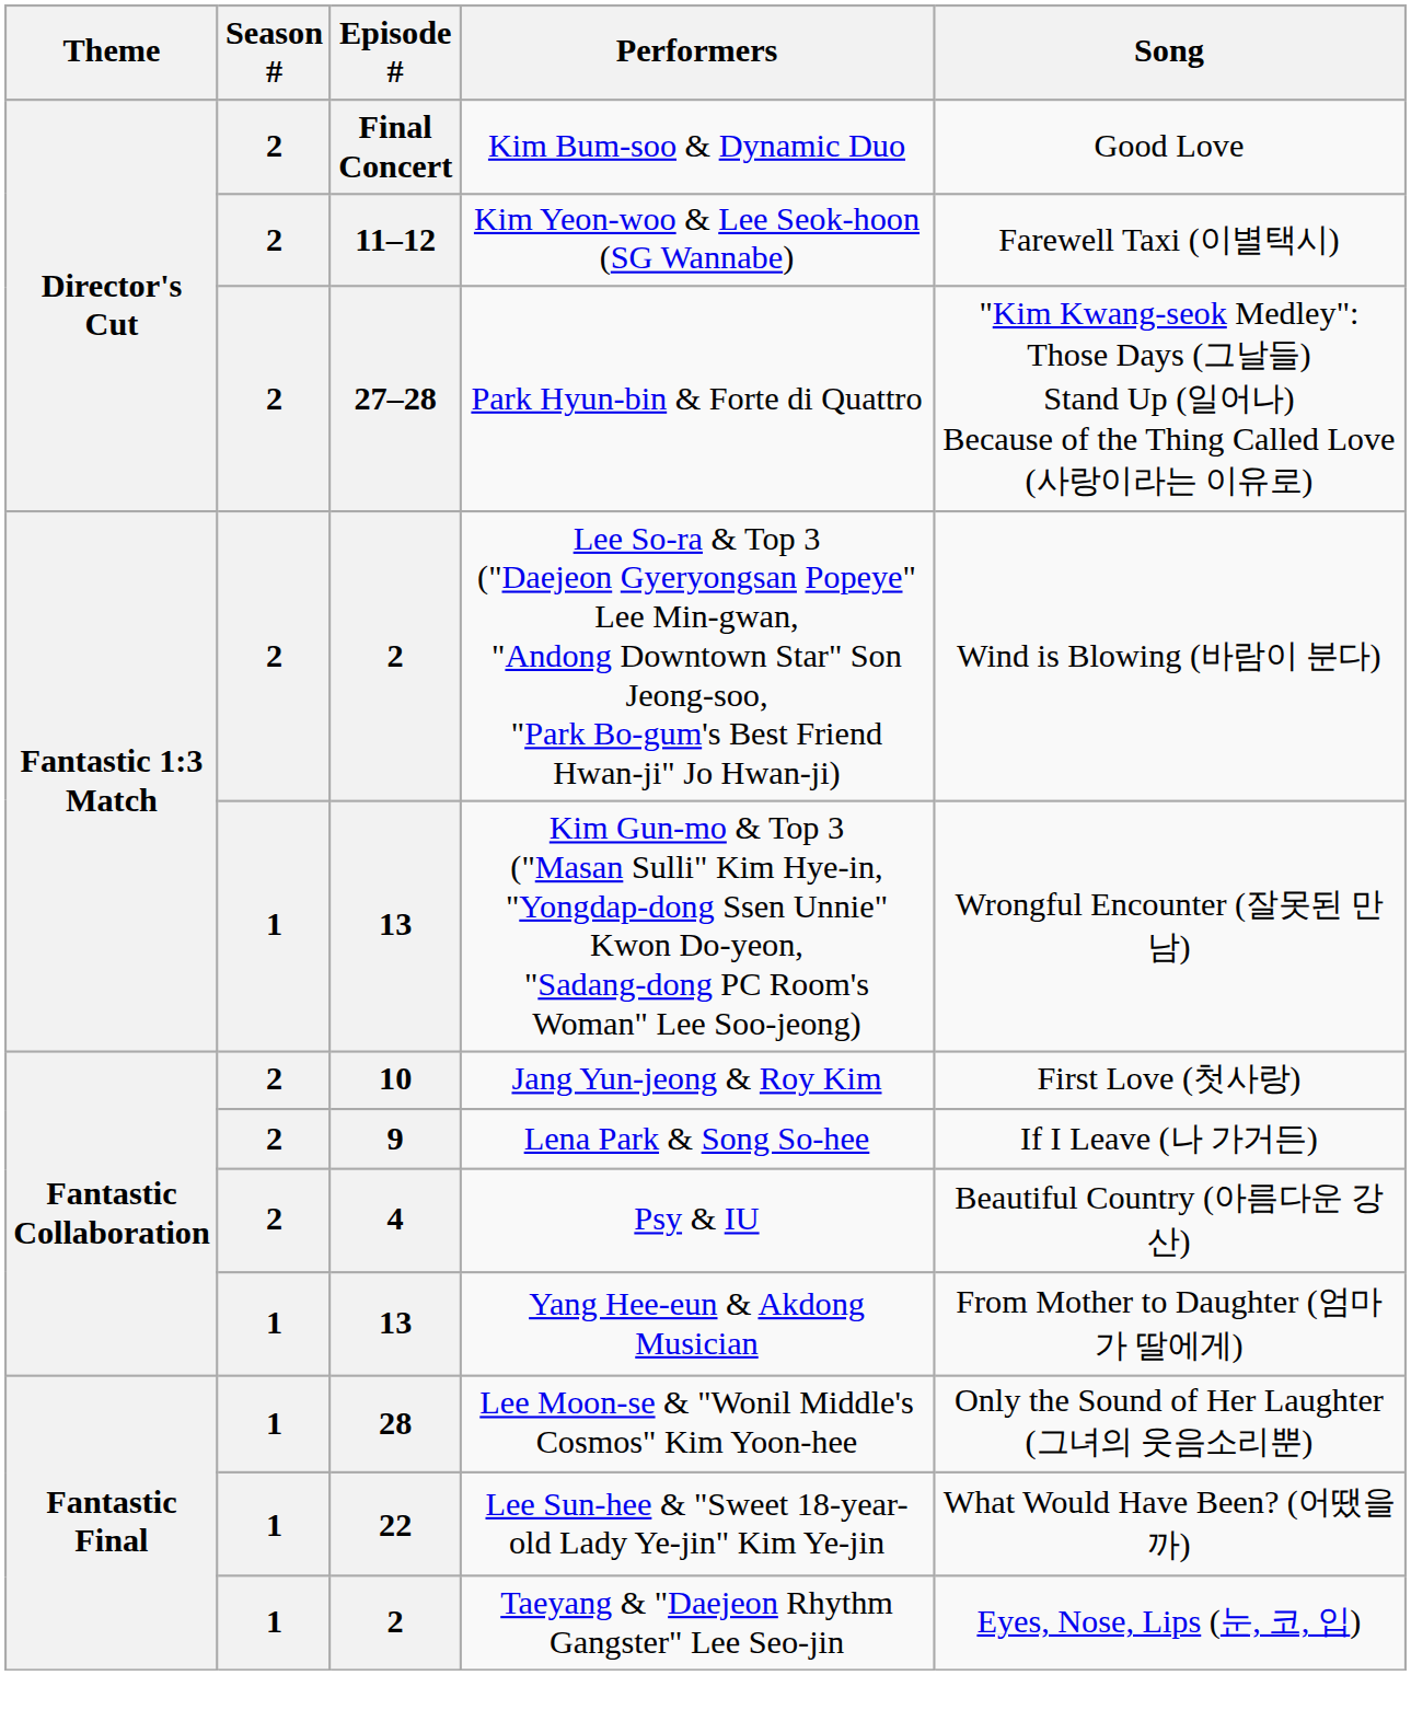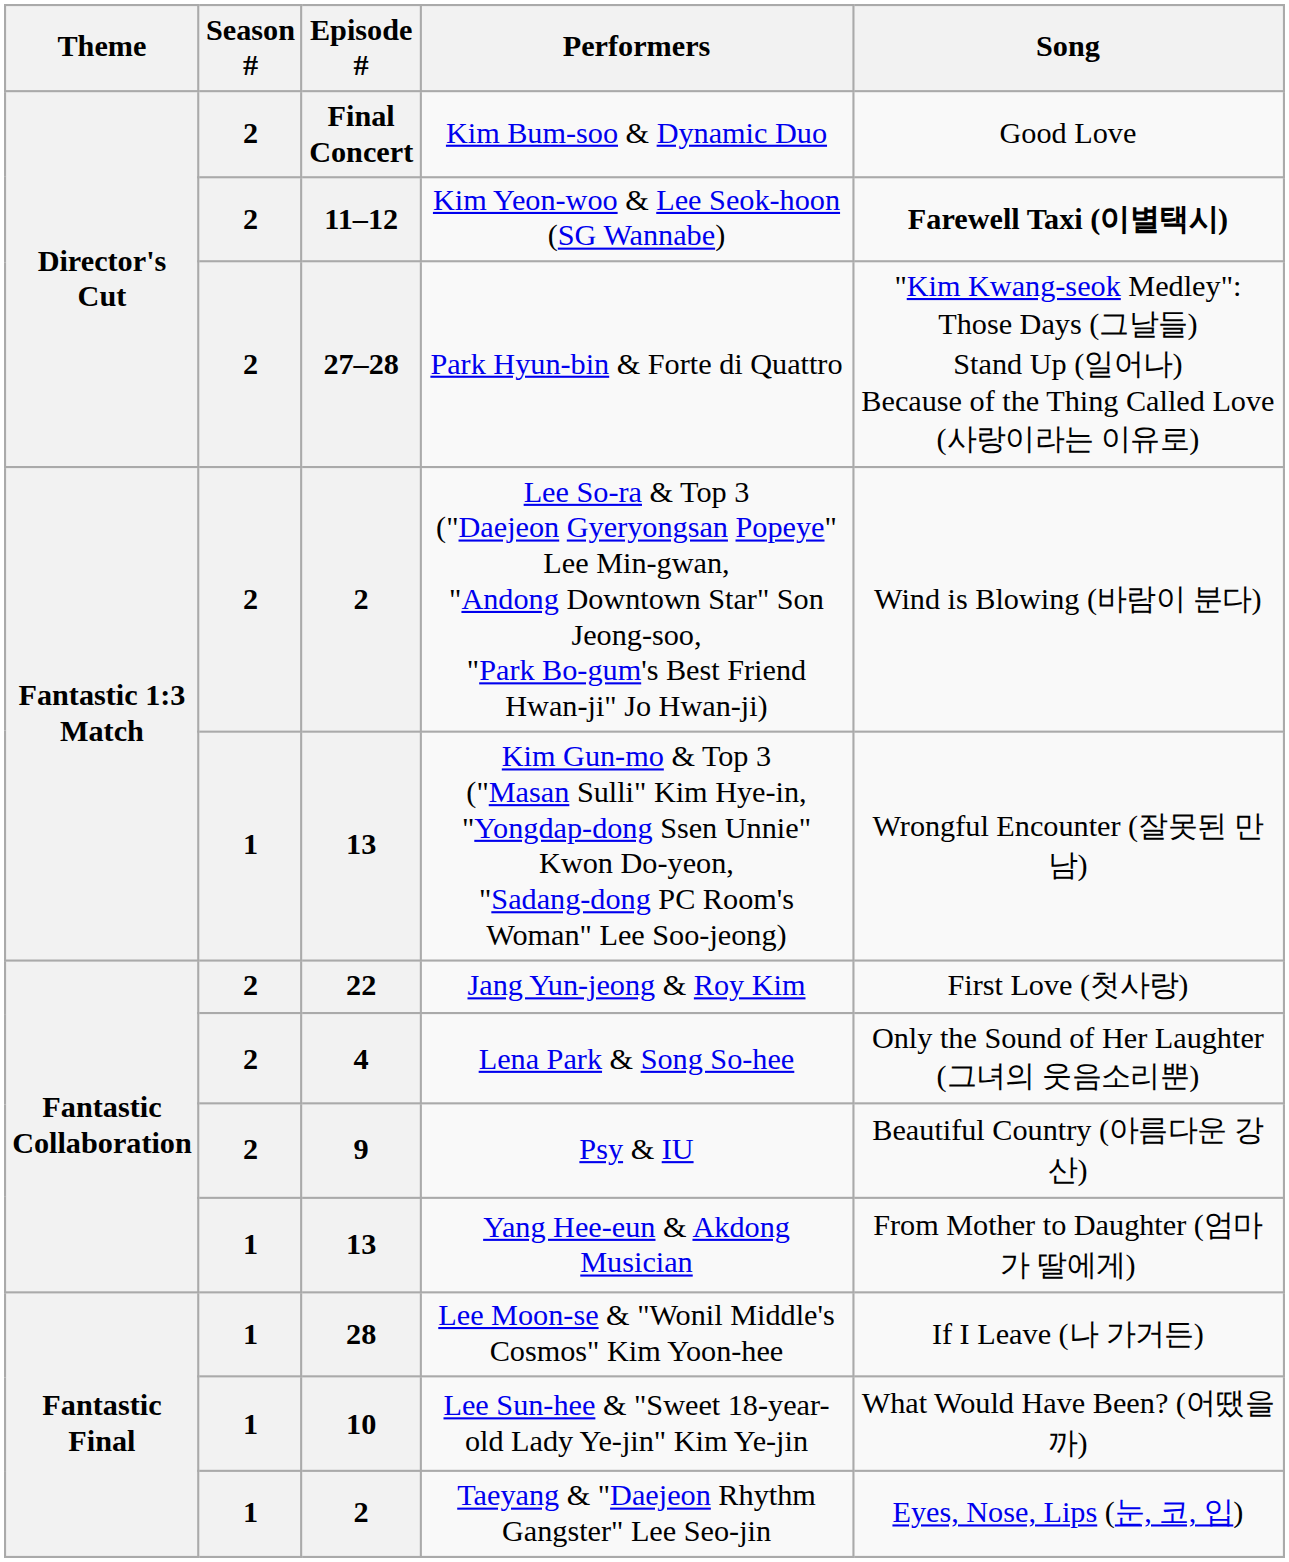Kim Yeon-woo & Lee Seok-hoon (SG Wannabe) | Song: normal -> bold
Jang Yun-jeong & Roy Kim | Episode #: 10 -> 22
Lena Park & Song So-hee | Episode #: 9 -> 4
Lena Park & Song So-hee | Song: If I Leave (나 가거든) -> Only the Sound of Her Laughter (그녀의 웃음소리뿐)
Psy & IU | Episode #: 4 -> 9
Lee Moon-se & "Wonil Middle's Cosmos" Kim Yoon-hee | Song: Only the Sound of Her Laughter (그녀의 웃음소리뿐) -> If I Leave (나 가거든)
Lee Sun-hee & "Sweet 18-year-old Lady Ye-jin" Kim Ye-jin | Episode #: 22 -> 10
